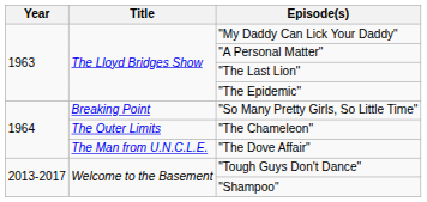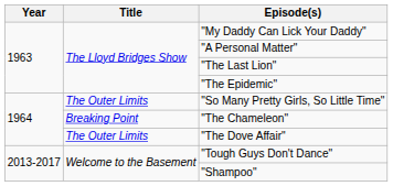"So Many Pretty Girls, So Little Time" | Title: Breaking Point -> The Outer Limits
"The Chameleon" | Title: The Outer Limits -> Breaking Point
"The Dove Affair" | Title: The Man from U.N.C.L.E. -> The Outer Limits
